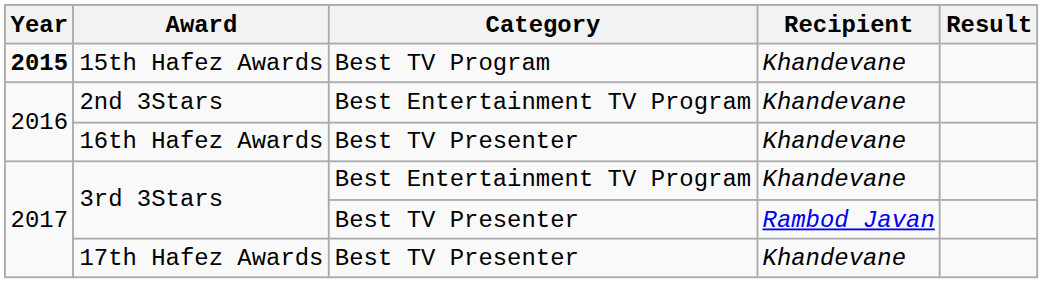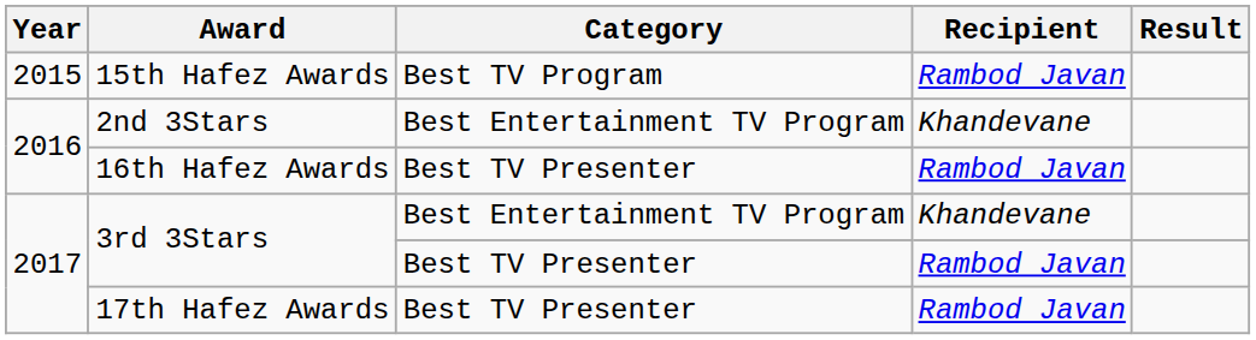15th Hafez Awards | Year: bold -> normal
15th Hafez Awards | Recipient: Khandevane -> Rambod Javan
16th Hafez Awards | Recipient: Khandevane -> Rambod Javan
17th Hafez Awards | Recipient: Khandevane -> Rambod Javan
